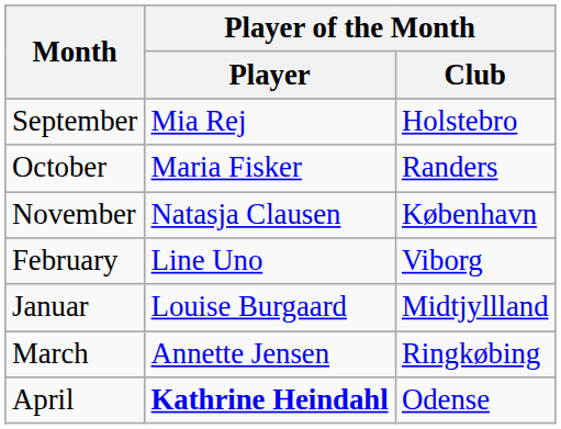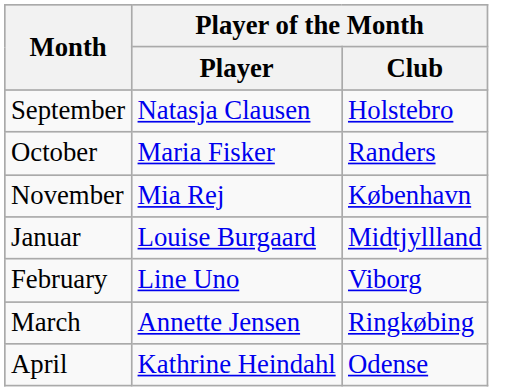September | Player of the Month / Player: Mia Rej -> Natasja Clausen
November | Player of the Month / Player: Natasja Clausen -> Mia Rej
rows swapped: Januar <-> February
April | Player of the Month / Player: bold -> normal
